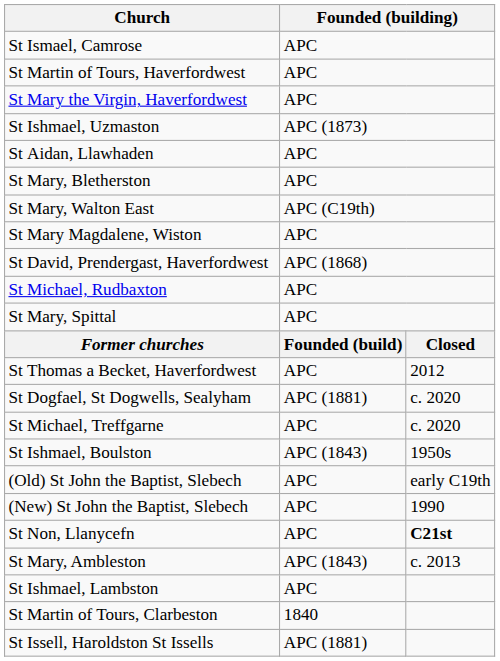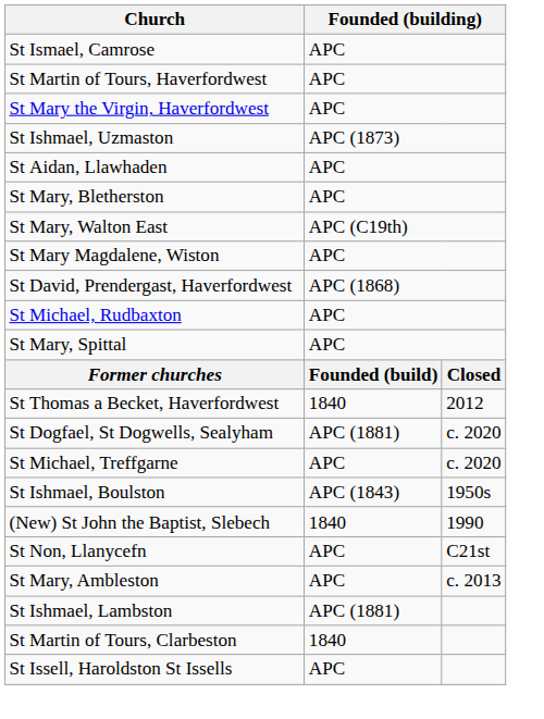St Thomas a Becket, Haverfordwest | column 2: APC -> 1840
- row: (Old) St John the Baptist, Slebech | APC | early C19th
(New) St John the Baptist, Slebech | column 2: APC -> 1840
St Non, Llanycefn | column 3: bold -> normal
St Mary, Ambleston | column 2: APC (1843) -> APC
St Ishmael, Lambston | column 2: APC -> APC (1881)
St Issell, Haroldston St Issells | column 2: APC (1881) -> APC
